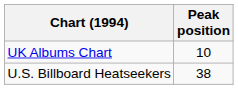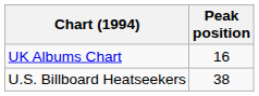UK Albums Chart | Peak position: 10 -> 16
